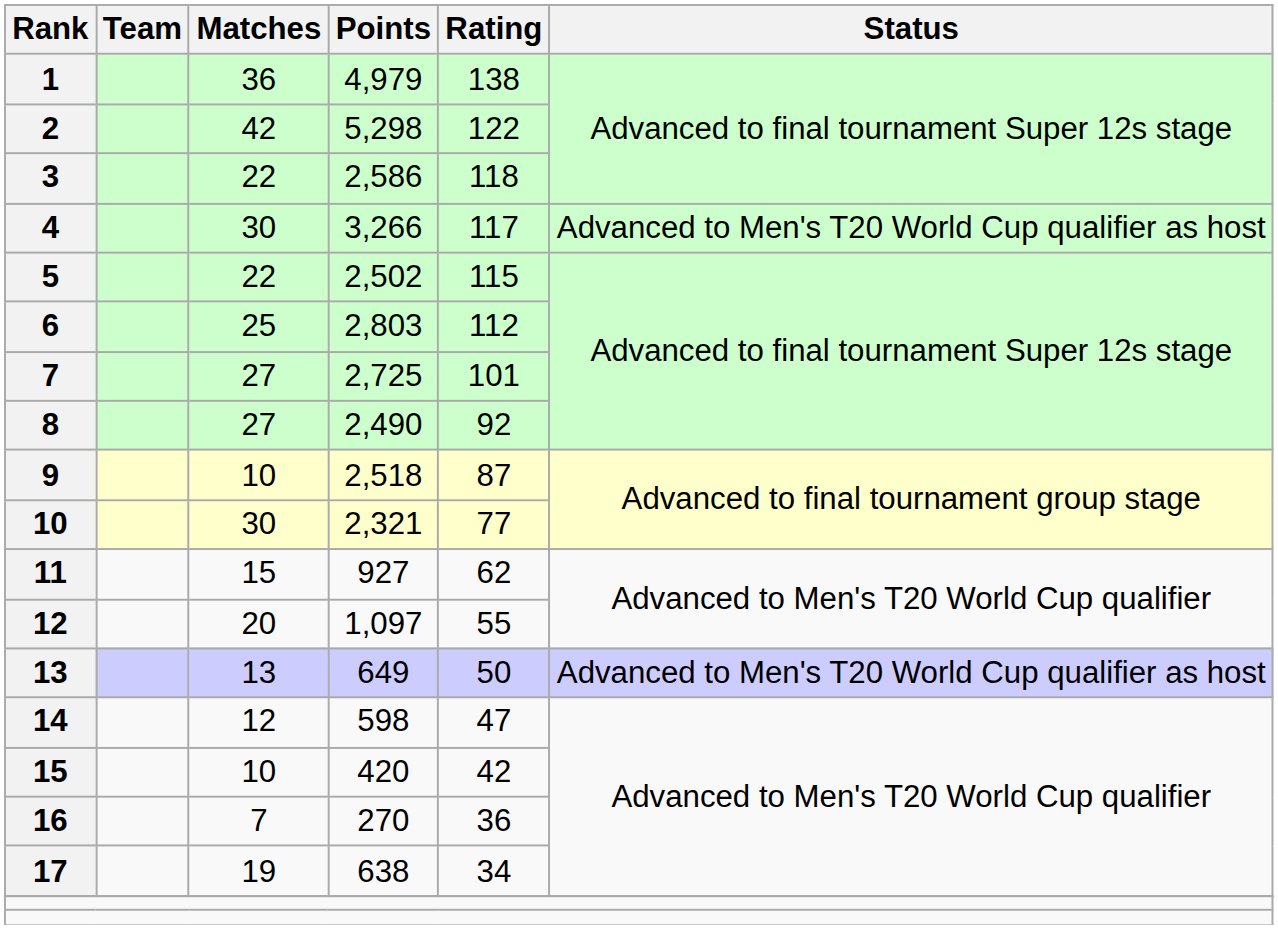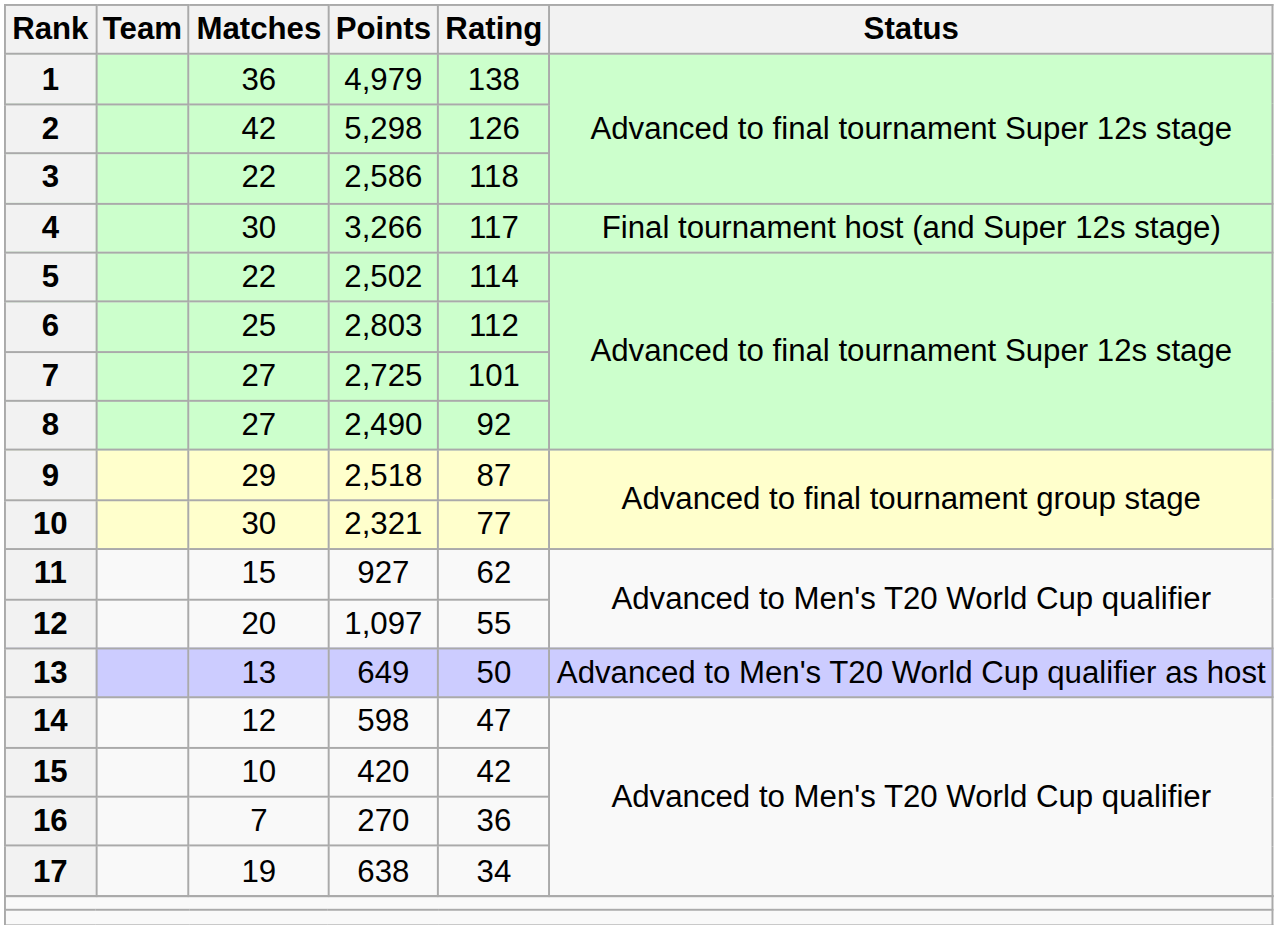2 | Rating: 122 -> 126
4 | Status: Advanced to Men's T20 World Cup qualifier as host -> Final tournament host (and Super 12s stage)
5 | Rating: 115 -> 114
9 | Matches: 10 -> 29
